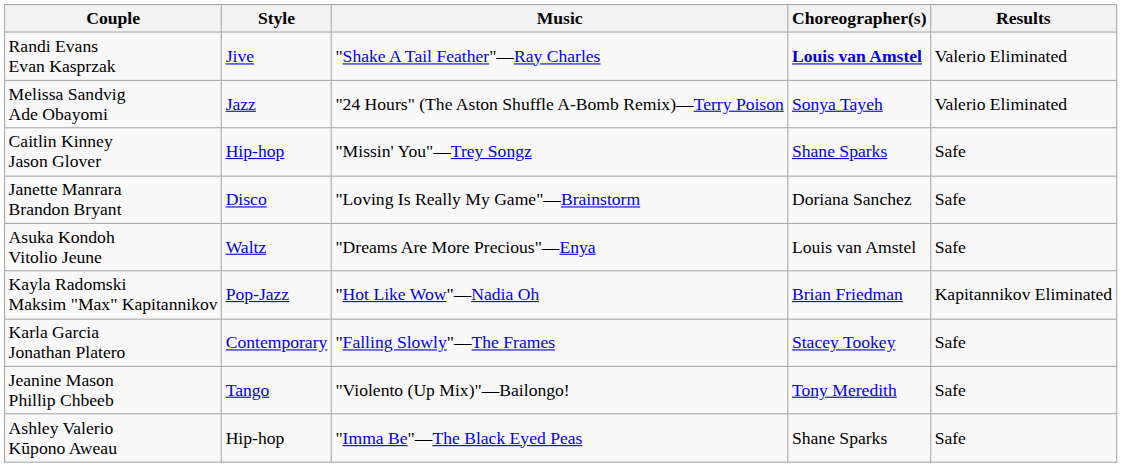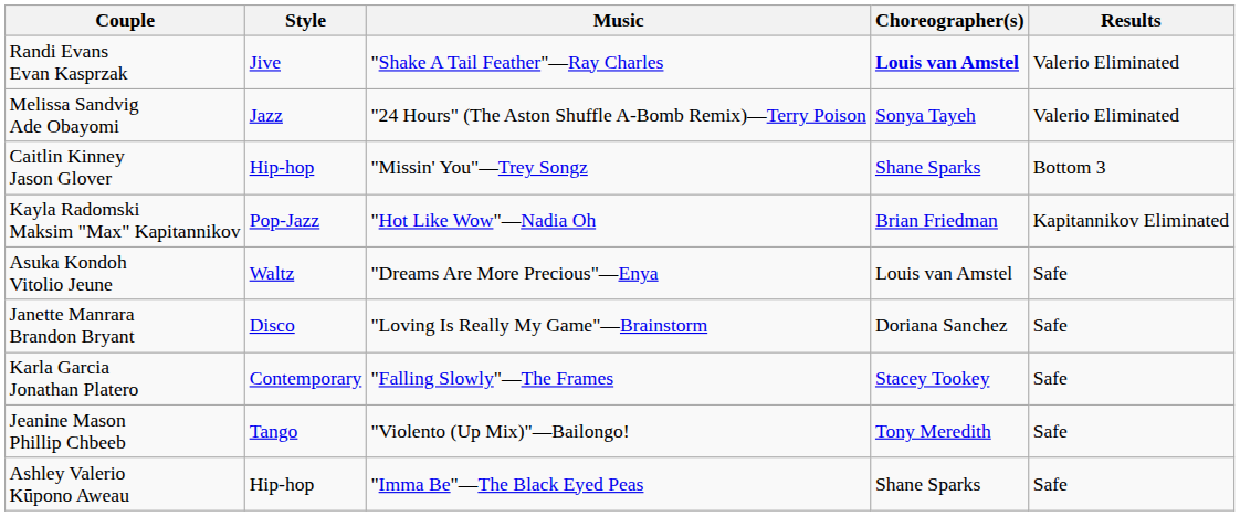Caitlin Kinney Jason Glover | Results: Safe -> Bottom 3
rows swapped: Janette Manrara Brandon Bryant <-> Kayla Radomski Maksim "Max" Kapitannikov
